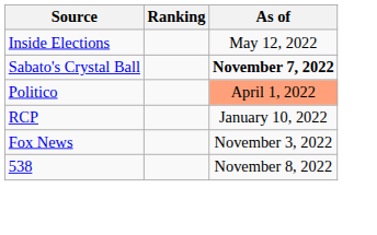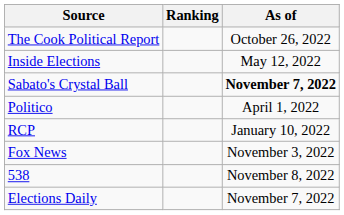+ row: The Cook Political Report | October 26, 2022
Politico | As of: lightsalmon background -> no background
+ row: Elections Daily | November 7, 2022
